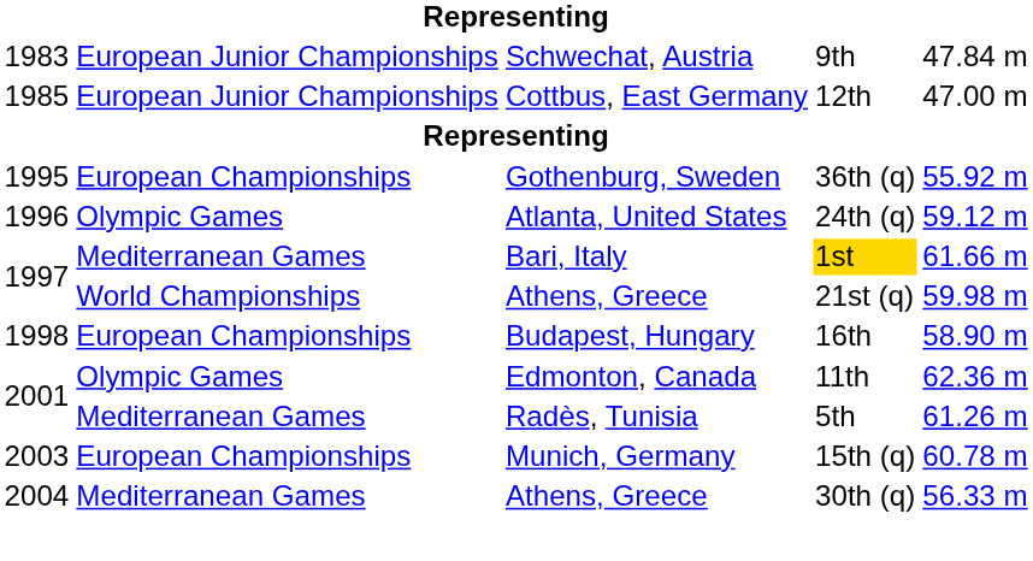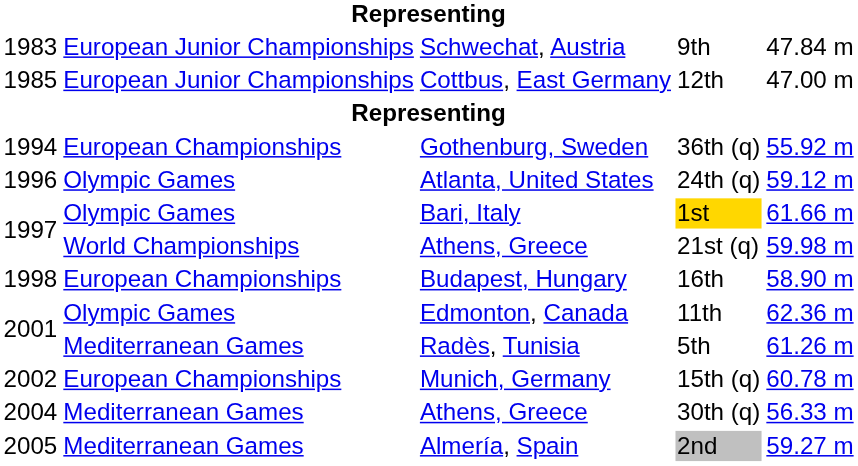36th (q) | column 1: 1995 -> 1994
1st | column 2: Mediterranean Games -> Olympic Games
15th (q) | column 1: 2003 -> 2002
+ row: 2005 | Mediterranean Games | Almería, Spain | 2nd | 59.27 m
